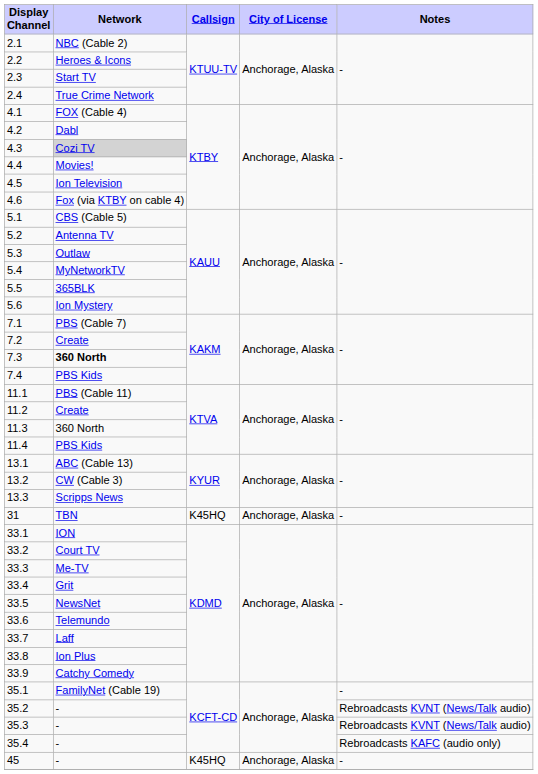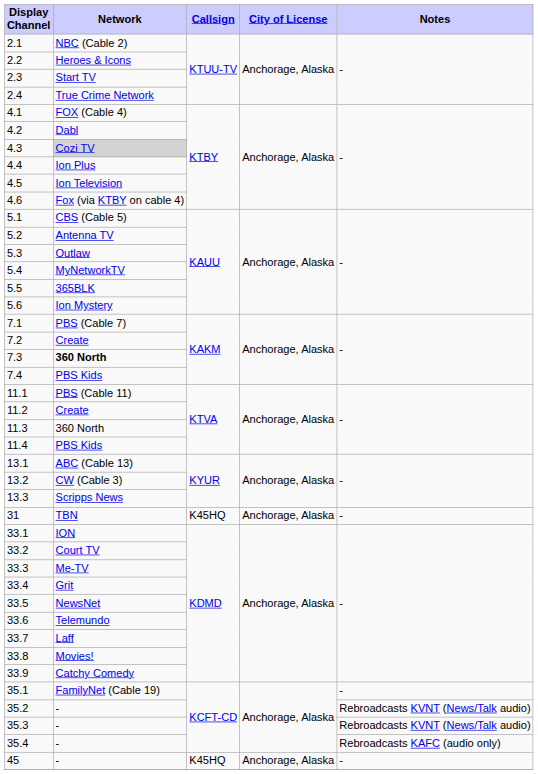4.4 | Network: Movies! -> Ion Plus
33.8 | Network: Ion Plus -> Movies!
